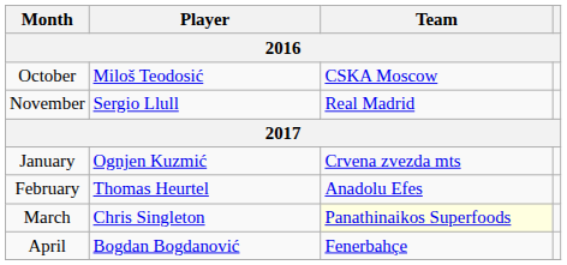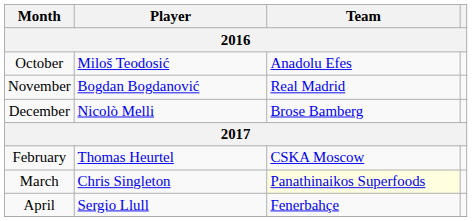October | Team: CSKA Moscow -> Anadolu Efes
November | Player: Sergio Llull -> Bogdan Bogdanović
+ row: December | Nicolò Melli | Brose Bamberg
- row: January | Ognjen Kuzmić | Crvena zvezda mts
February | Team: Anadolu Efes -> CSKA Moscow
April | Player: Bogdan Bogdanović -> Sergio Llull
